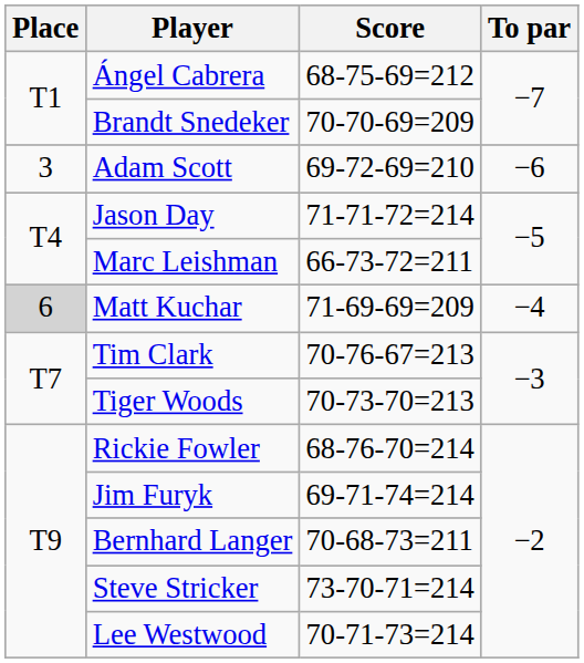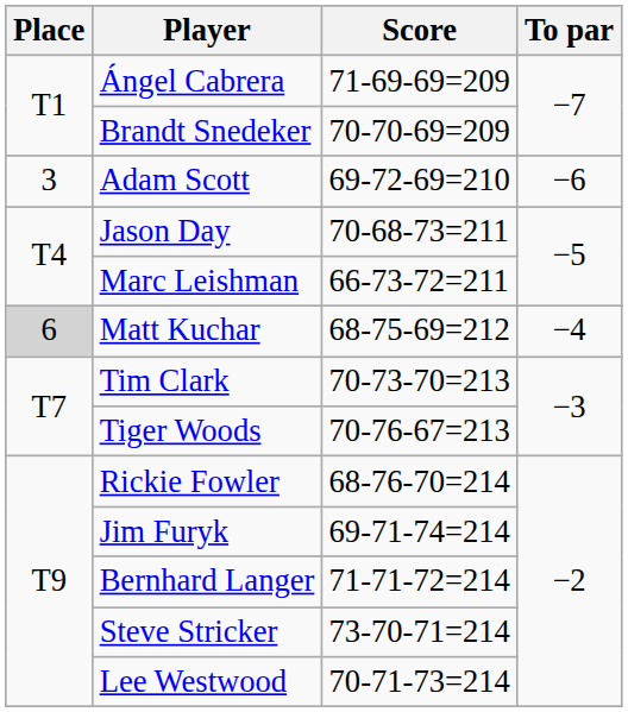Ángel Cabrera | Score: 68-75-69=212 -> 71-69-69=209
Jason Day | Score: 71-71-72=214 -> 70-68-73=211
Matt Kuchar | Score: 71-69-69=209 -> 68-75-69=212
Tim Clark | Score: 70-76-67=213 -> 70-73-70=213
Tiger Woods | Score: 70-73-70=213 -> 70-76-67=213
Bernhard Langer | Score: 70-68-73=211 -> 71-71-72=214
